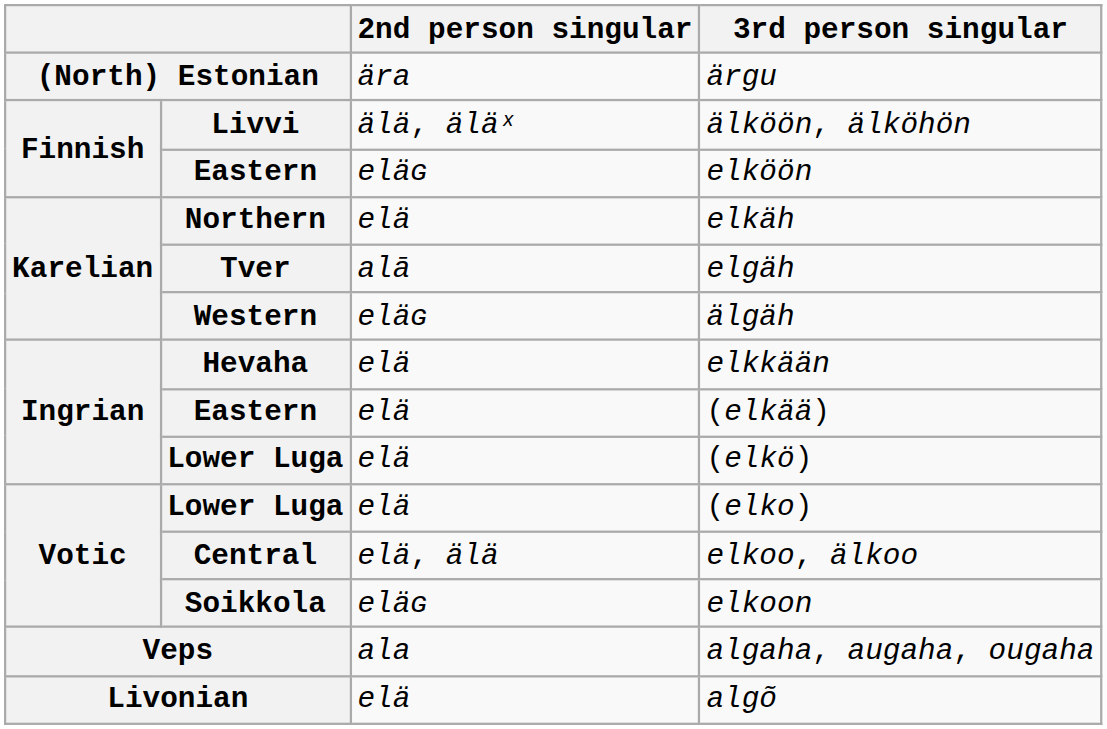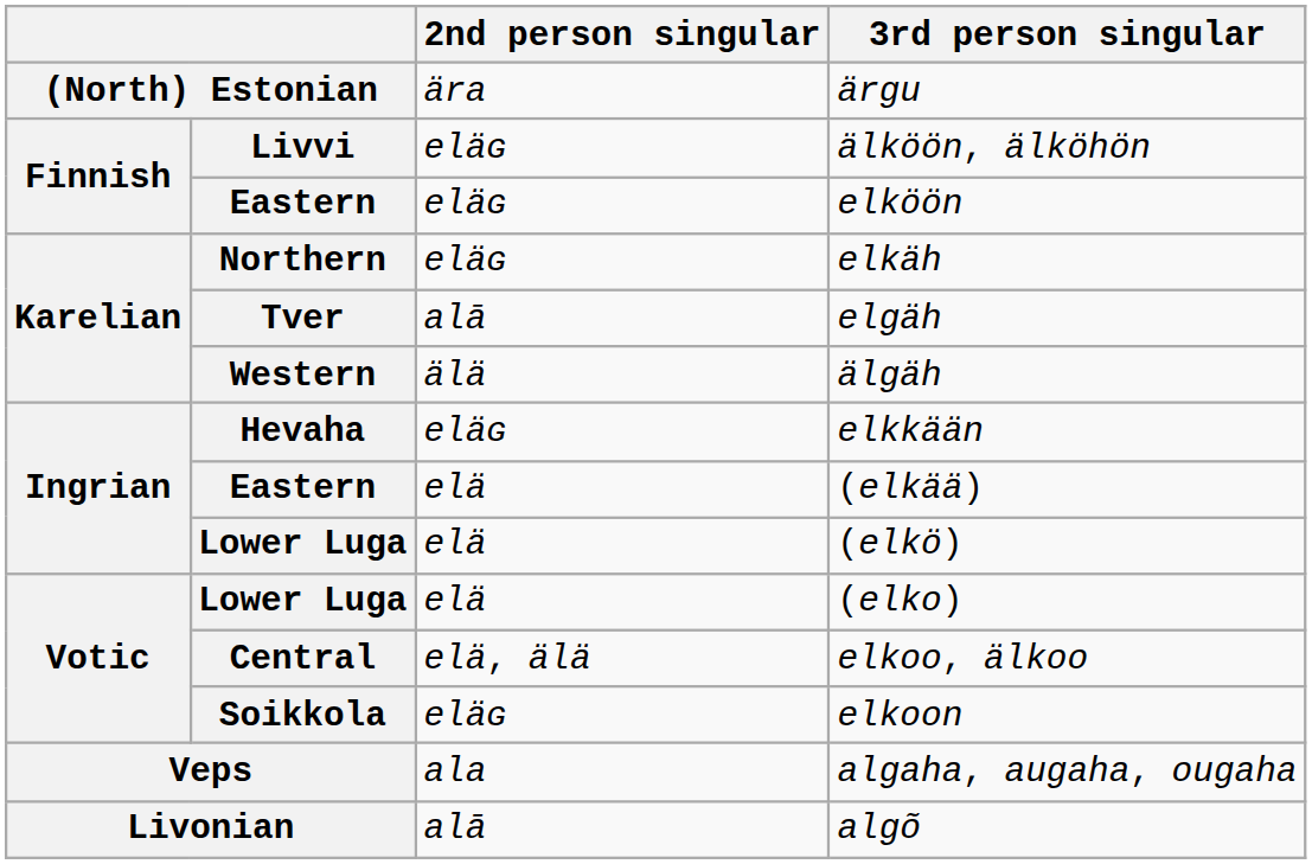älköön, älköhön | 2nd person singular: älä, äläˣ -> eläɢ
elkäh | 2nd person singular: elä -> eläɢ
älgäh | 2nd person singular: eläɢ -> älä
elkkään | 2nd person singular: elä -> eläɢ
algõ | 2nd person singular: elä -> alā
